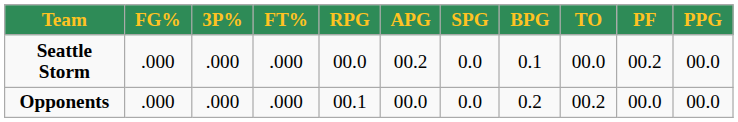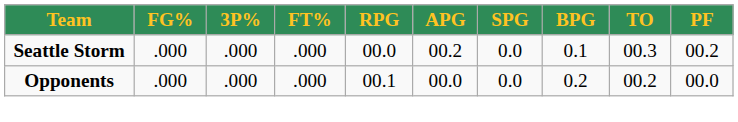- column: PPG | 00.0 | 00.0
Seattle Storm | TO: 00.0 -> 00.3
